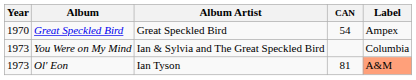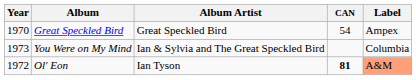Ol' Eon | Year: 1973 -> 1972
Ol' Eon | CAN: normal -> bold
